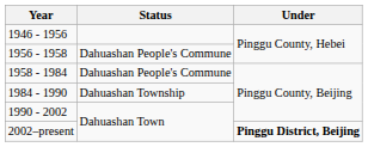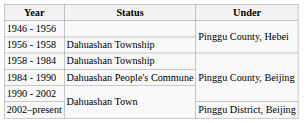1956 - 1958 | Status: Dahuashan People's Commune -> Dahuashan Township
1958 - 1984 | Status: Dahuashan People's Commune -> Dahuashan Township
1984 - 1990 | Status: Dahuashan Township -> Dahuashan People's Commune
2002–present | Under: bold -> normal
